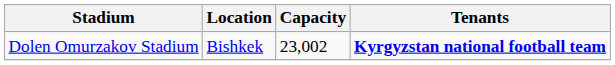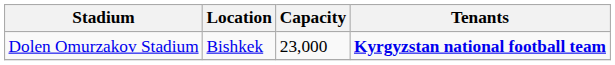Dolen Omurzakov Stadium | Capacity: 23,002 -> 23,000
